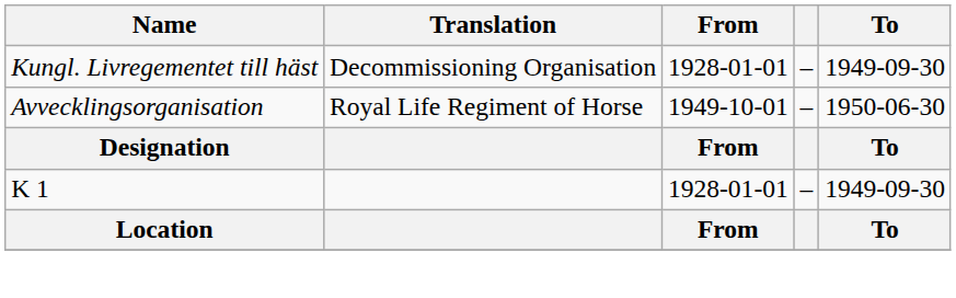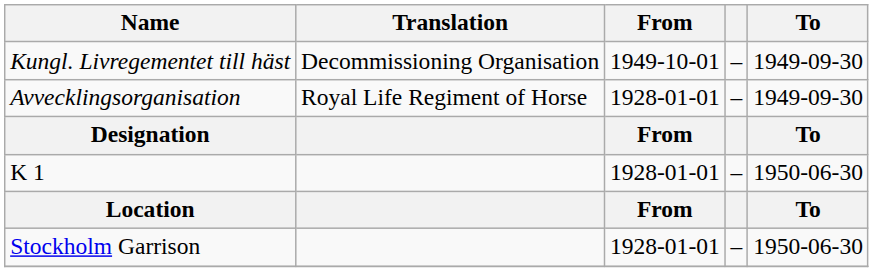Kungl. Livregementet till häst | From: 1928-01-01 -> 1949-10-01
Avvecklingsorganisation | From: 1949-10-01 -> 1928-01-01
Avvecklingsorganisation | To: 1950-06-30 -> 1949-09-30
K 1 | To: 1949-09-30 -> 1950-06-30
+ row: Stockholm Garrison | 1928-01-01 | – | 1950-06-30
